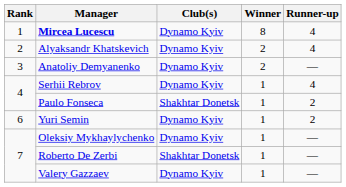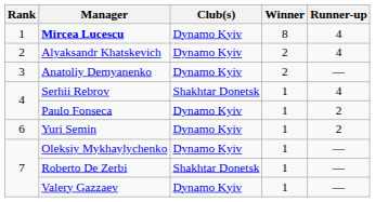Serhii Rebrov | Club(s): Dynamo Kyiv -> Shakhtar Donetsk
Paulo Fonseca | Club(s): Shakhtar Donetsk -> Dynamo Kyiv
